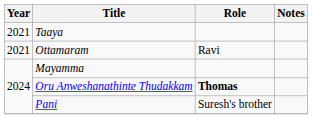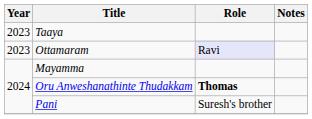Taaya | Year: 2021 -> 2023
Ottamaram | Year: 2021 -> 2023
Ottamaram | Role: no background -> lavender background
